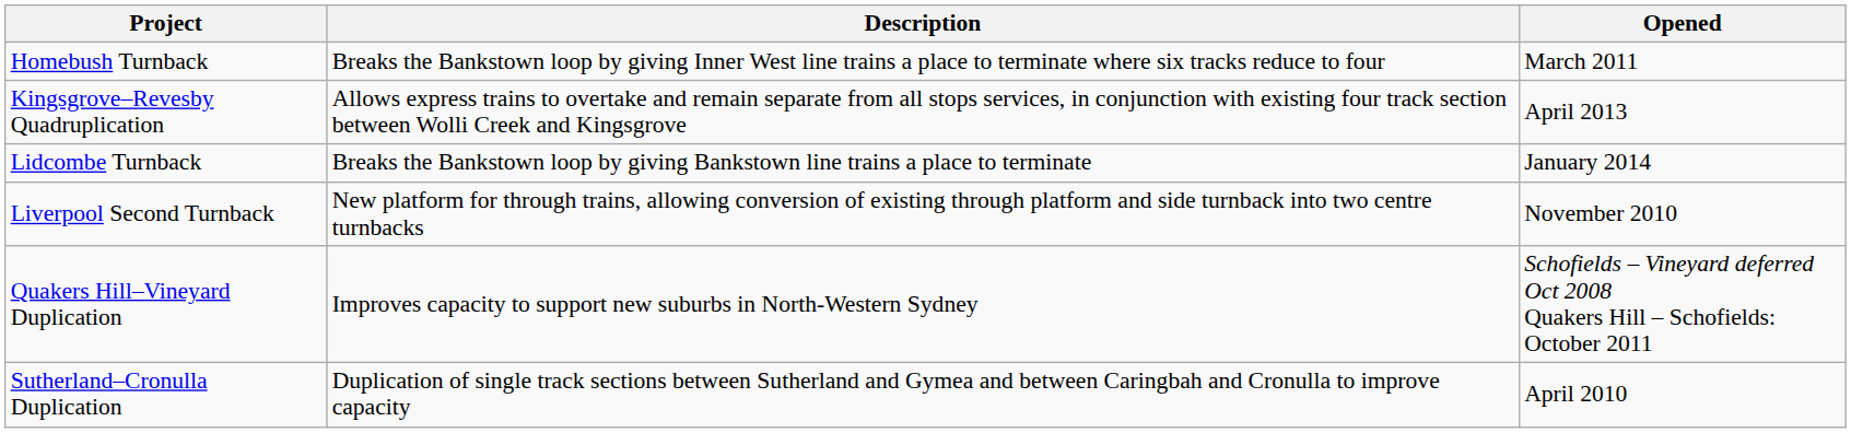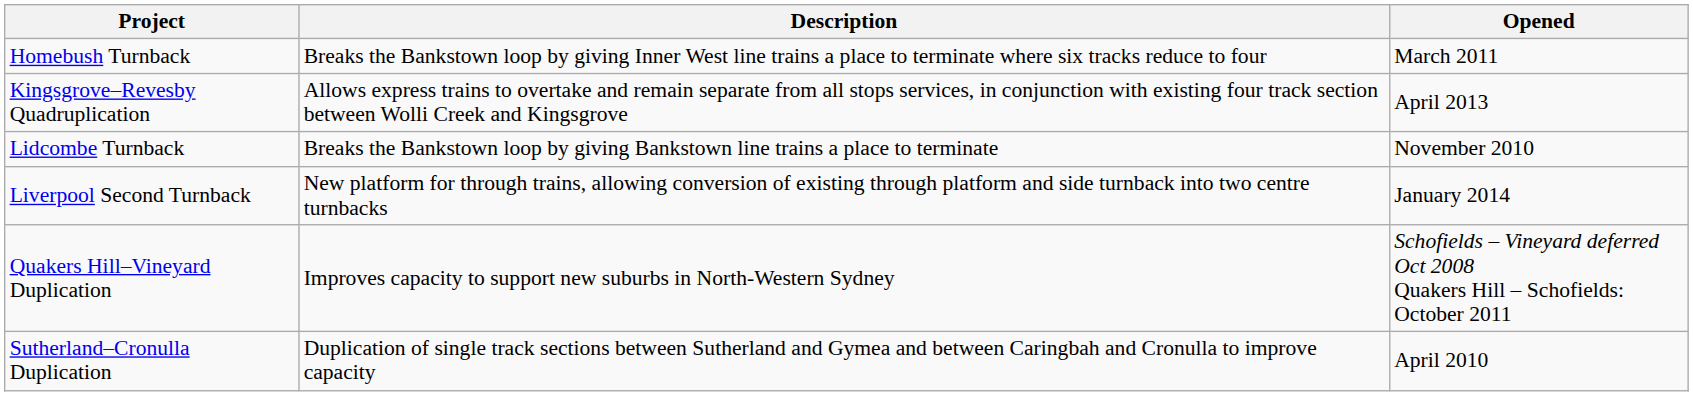Lidcombe Turnback | Opened: January 2014 -> November 2010
Liverpool Second Turnback | Opened: November 2010 -> January 2014
